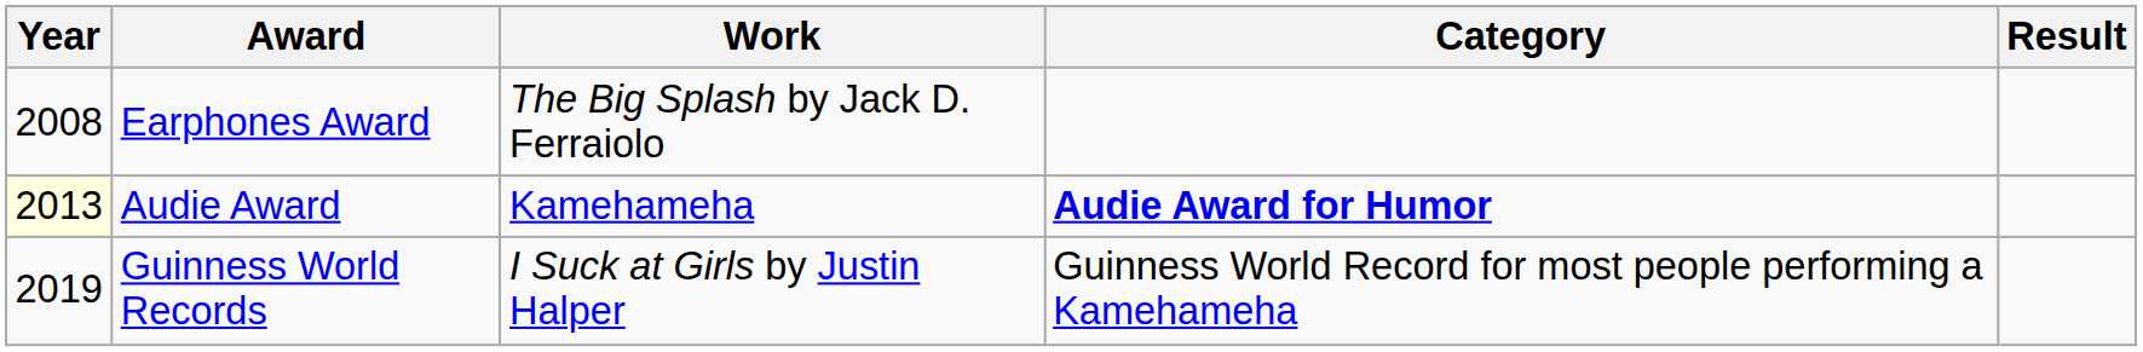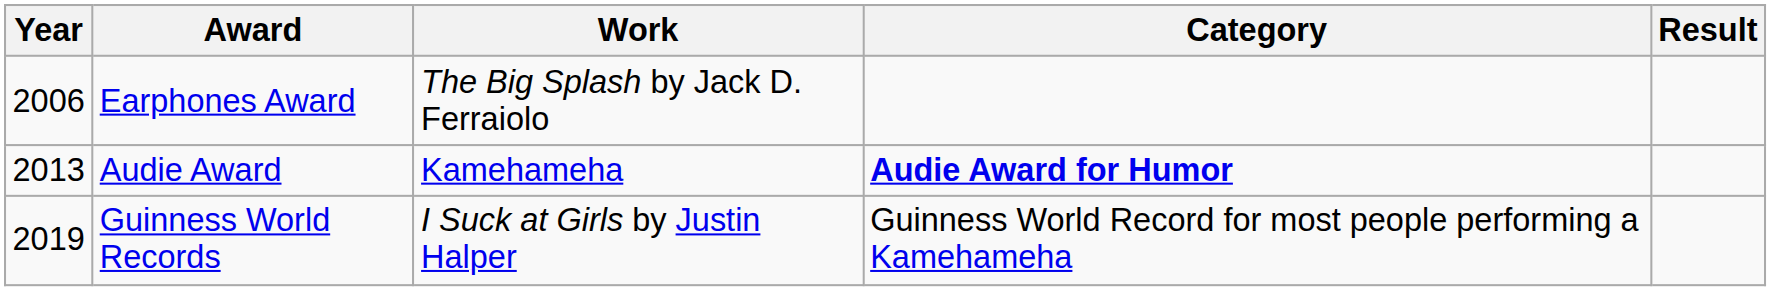Earphones Award | Year: 2008 -> 2006
Audie Award | Year: lightyellow background -> no background
